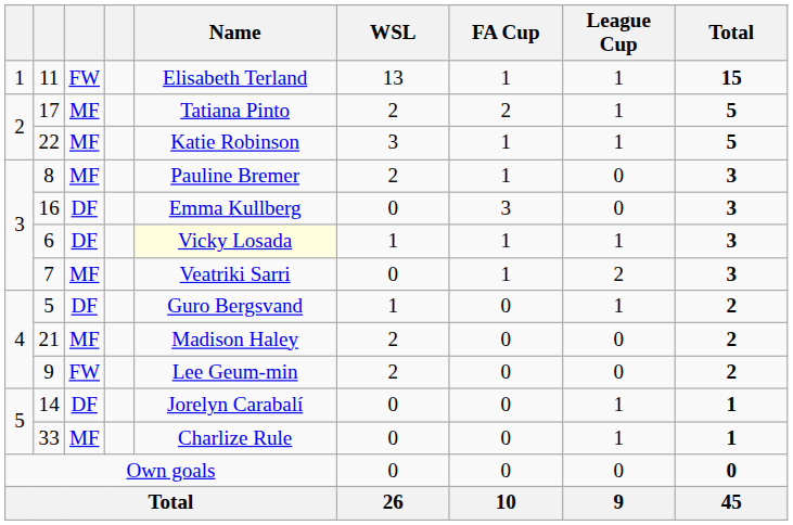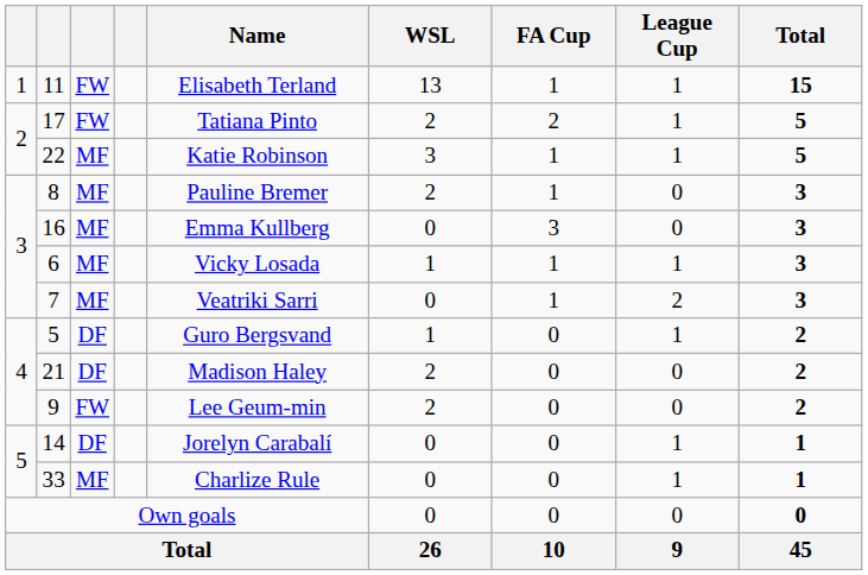17 | column 3: MF -> FW
16 | column 3: DF -> MF
6 | column 3: DF -> MF
6 | Name: lightyellow background -> no background
21 | column 3: MF -> DF
